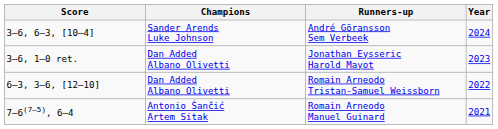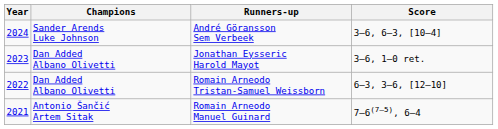columns swapped: Year <-> Score
